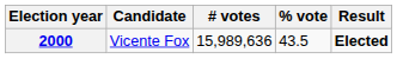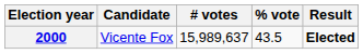2000 | # votes: 15,989,636 -> 15,989,637
